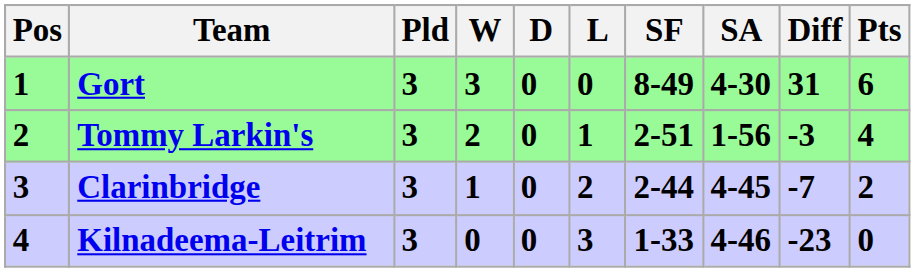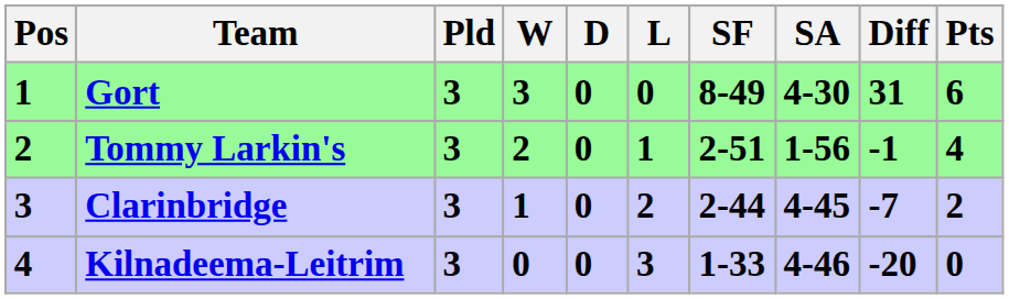Tommy Larkin's | Diff: -3 -> -1
Kilnadeema-Leitrim | Diff: -23 -> -20
